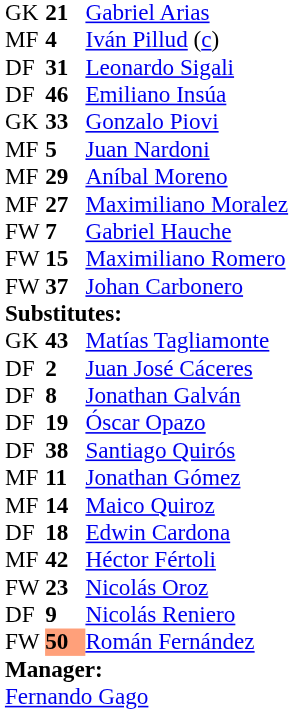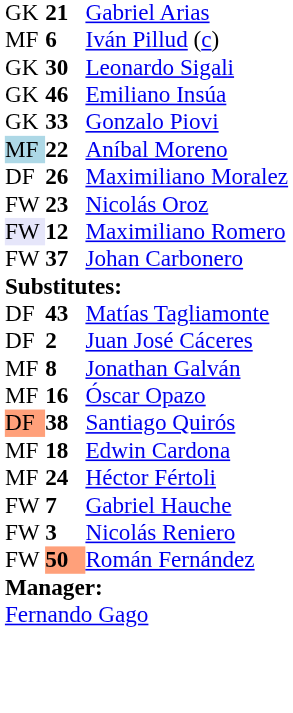Iván Pillud (c) | column 2: 4 -> 6
Leonardo Sigali | column 1: DF -> GK
Leonardo Sigali | column 2: 31 -> 30
Emiliano Insúa | column 1: DF -> GK
- row: MF | 5 | Juan Nardoni
Aníbal Moreno | column 1: no background -> lightblue background
Aníbal Moreno | column 2: 29 -> 22
Maximiliano Moralez | column 1: MF -> DF
Maximiliano Moralez | column 2: 27 -> 26
rows swapped: Nicolás Oroz <-> Gabriel Hauche
Maximiliano Romero | column 1: no background -> lavender background
Maximiliano Romero | column 2: 15 -> 12
Matías Tagliamonte | column 1: GK -> DF
Jonathan Galván | column 1: DF -> MF
Óscar Opazo | column 1: DF -> MF
Óscar Opazo | column 2: 19 -> 16
Santiago Quirós | column 1: no background -> lightsalmon background
- row: MF | 11 | Jonathan Gómez
- row: MF | 14 | Maico Quiroz
Edwin Cardona | column 1: DF -> MF
Héctor Fértoli | column 2: 42 -> 24
Nicolás Reniero | column 1: DF -> FW
Nicolás Reniero | column 2: 9 -> 3
